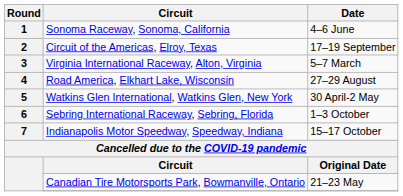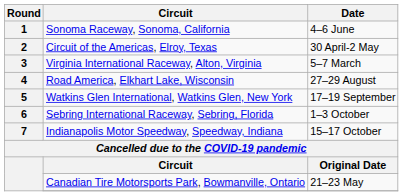Circuit of the Americas, Elroy, Texas | Date: 17–19 September -> 30 April-2 May
Watkins Glen International, Watkins Glen, New York | Date: 30 April-2 May -> 17–19 September
